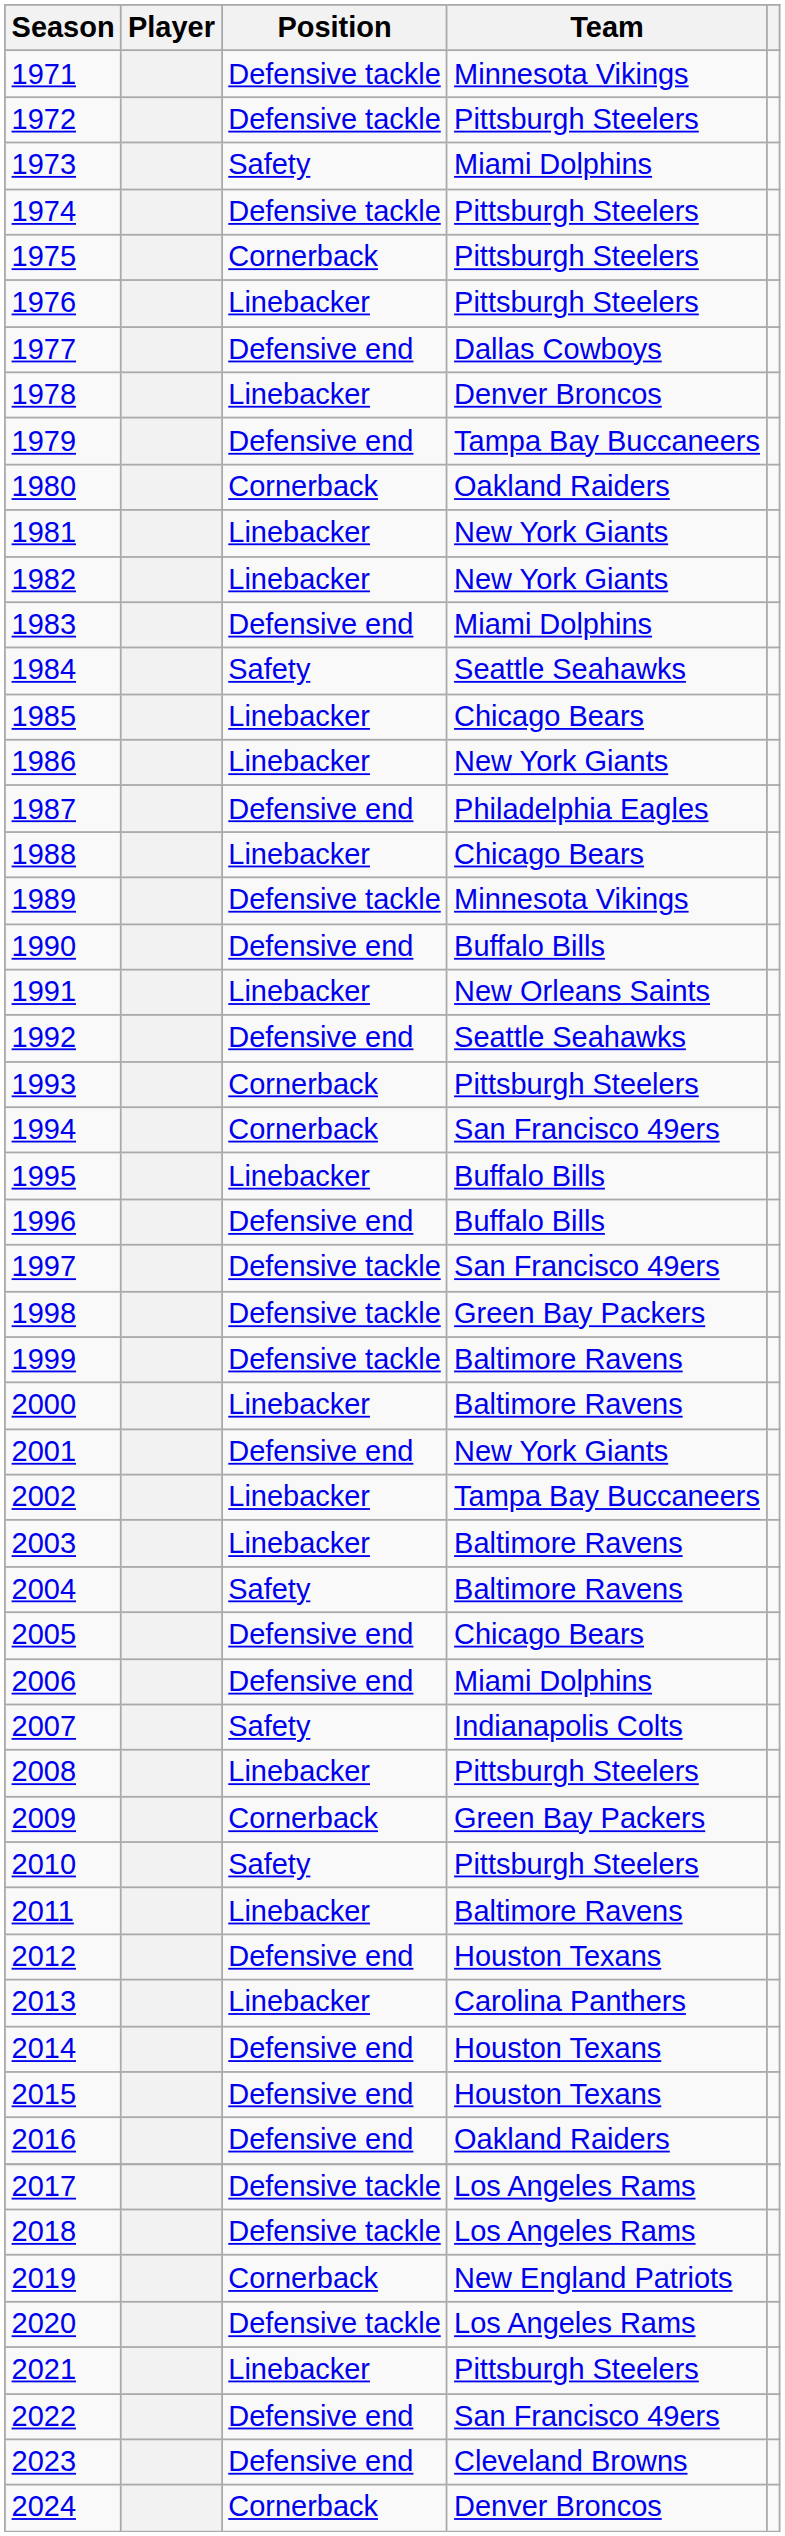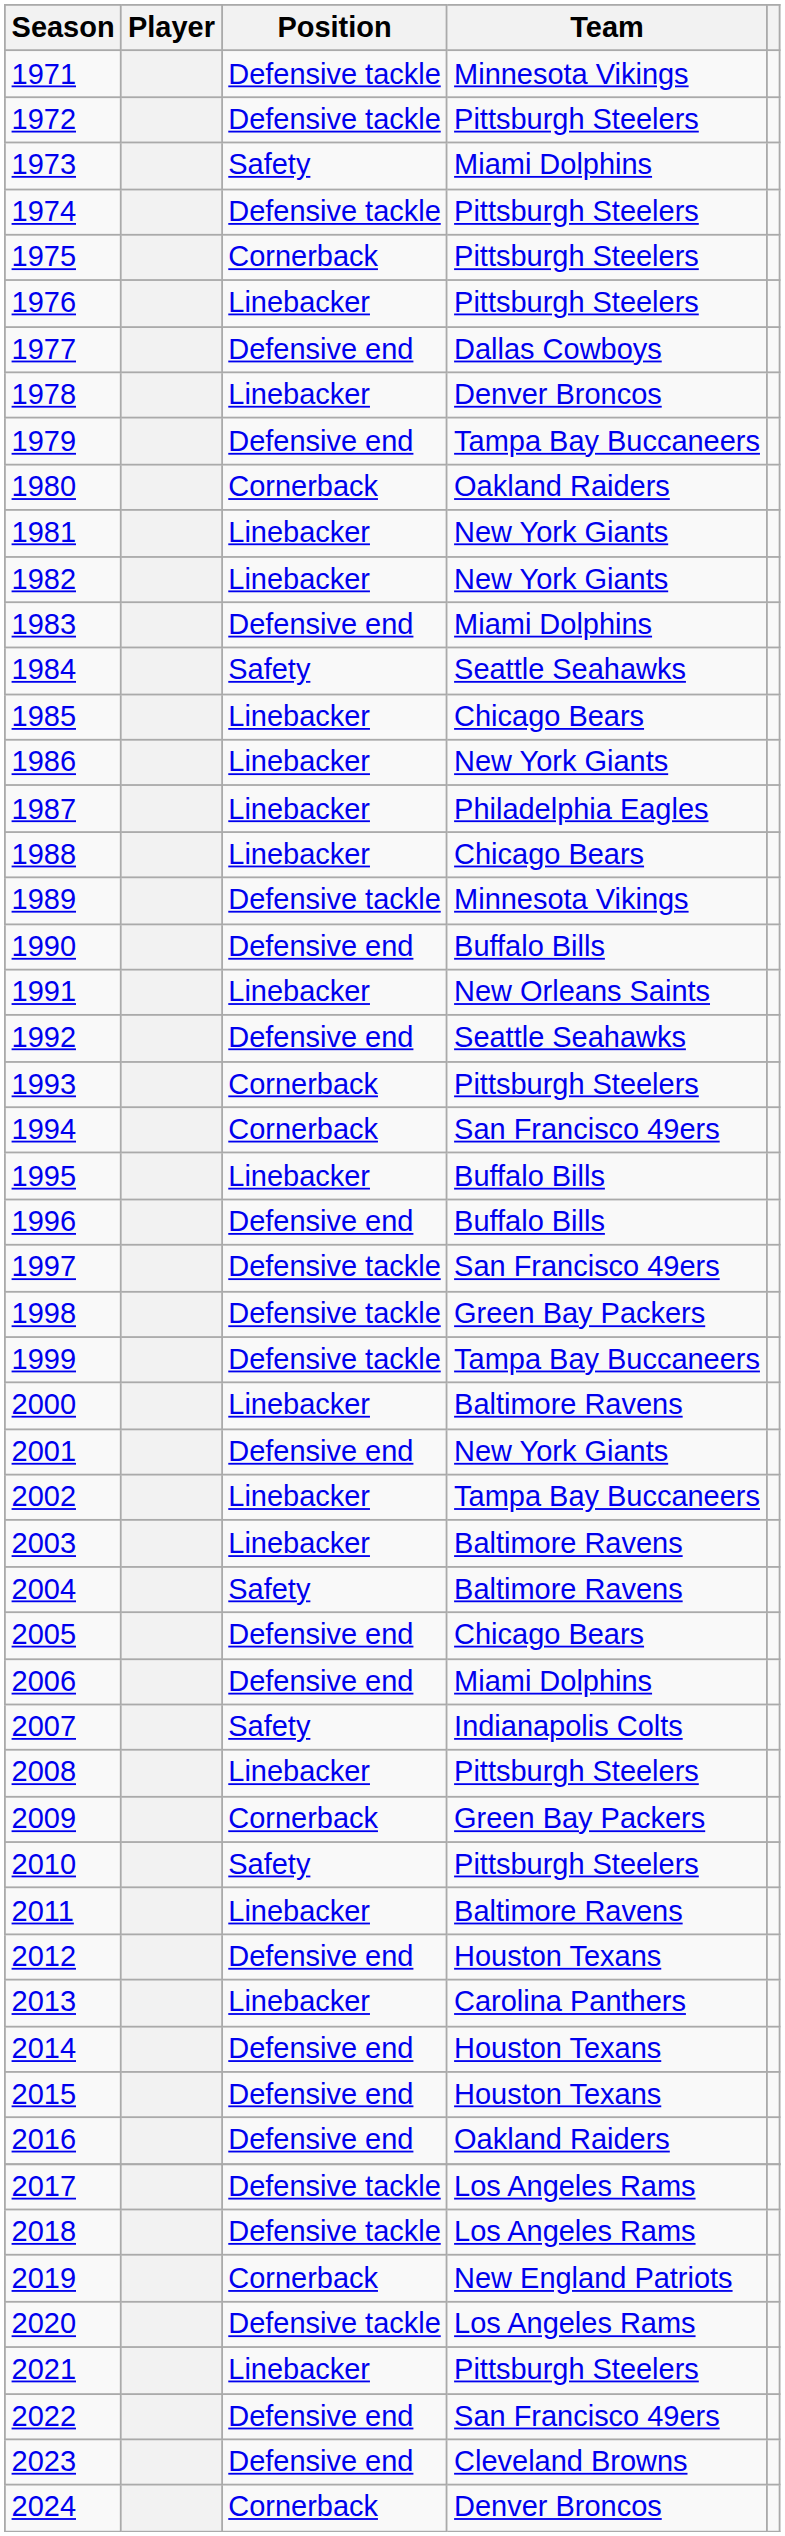1987 | Position: Defensive end -> Linebacker
1999 | Team: Baltimore Ravens -> Tampa Bay Buccaneers
